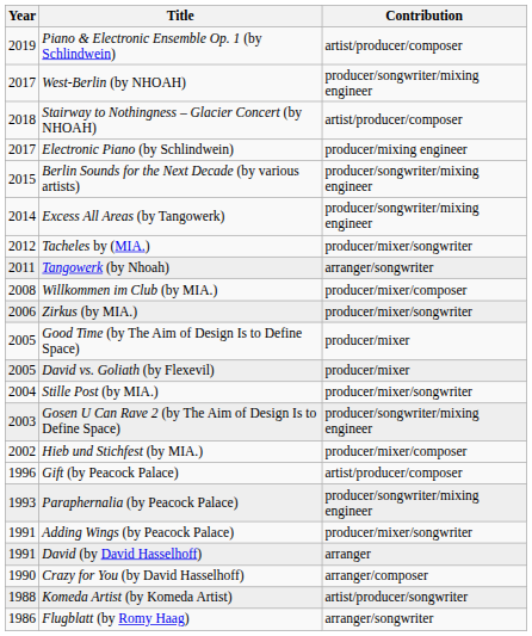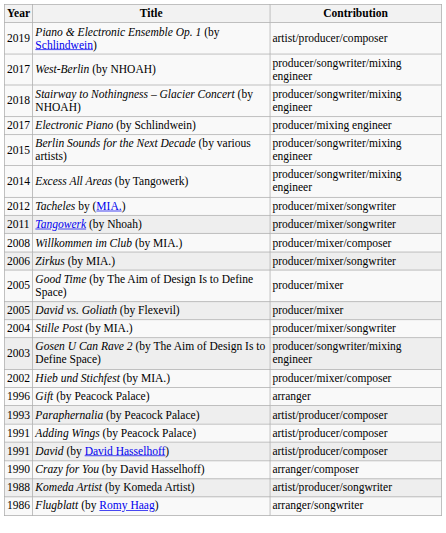Stairway to Nothingness – Glacier Concert (by NHOAH) | Contribution: artist/producer/composer -> producer/songwriter/mixing engineer
Tangowerk (by Nhoah) | Contribution: arranger/songwriter -> producer/mixer/songwriter
Gift (by Peacock Palace) | Contribution: artist/producer/composer -> arranger
Paraphernalia (by Peacock Palace) | Contribution: producer/songwriter/mixing engineer -> artist/producer/composer
Adding Wings (by Peacock Palace) | Contribution: producer/mixer/songwriter -> artist/producer/composer
David (by David Hasselhoff) | Contribution: arranger -> artist/producer/composer
